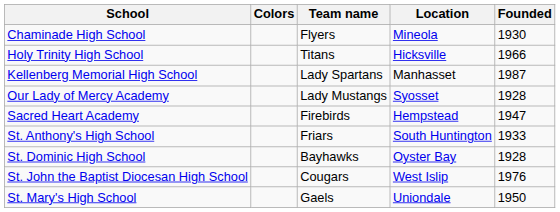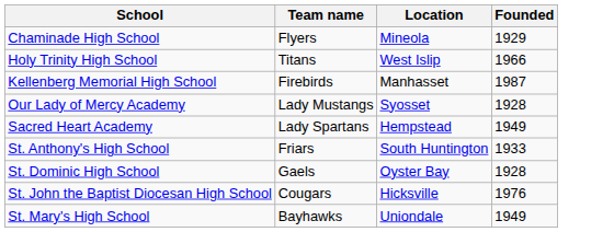- column: Colors
Chaminade High School | Founded: 1930 -> 1929
Holy Trinity High School | Location: Hicksville -> West Islip
Kellenberg Memorial High School | Team name: Lady Spartans -> Firebirds
Sacred Heart Academy | Team name: Firebirds -> Lady Spartans
Sacred Heart Academy | Founded: 1947 -> 1949
St. Dominic High School | Team name: Bayhawks -> Gaels
St. John the Baptist Diocesan High School | Location: West Islip -> Hicksville
St. Mary's High School | Team name: Gaels -> Bayhawks
St. Mary's High School | Founded: 1950 -> 1949
